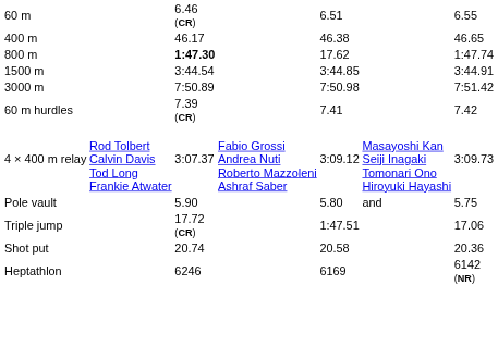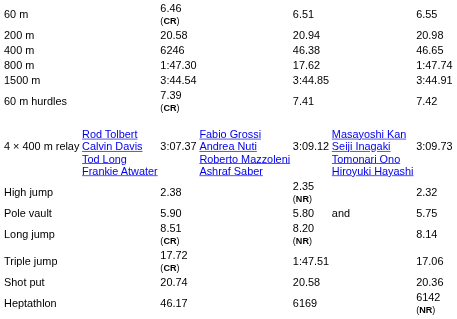+ row: 200 m | 20.58 | 20.94 | 20.98
400 m | column 3: 46.17 -> 6246
800 m | column 3: bold -> normal
- row: 3000 m | 7:50.89 | 7:50.98 | 7:51.42
+ row: High jump | 2.38 | 2.35 (NR) | 2.32
+ row: Long jump | 8.51 (CR) | 8.20 (NR) | 8.14
Heptathlon | column 3: 6246 -> 46.17
